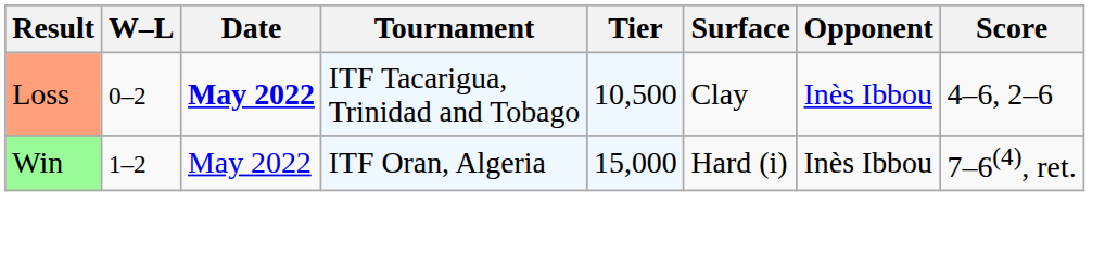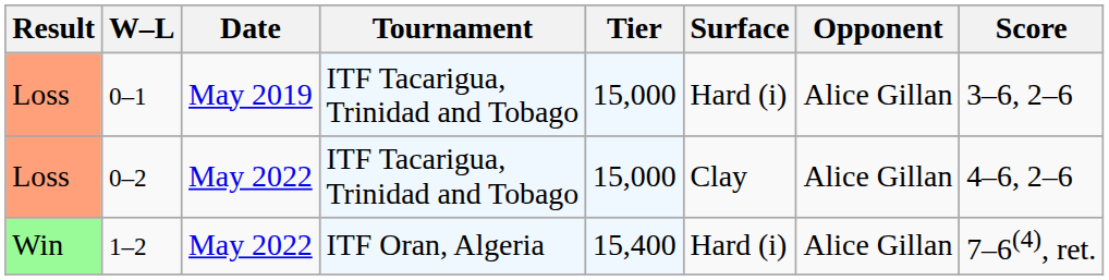+ row: Loss | 0–1 | May 2019 | ITF Tacarigua, Trinidad and Tobago | 15,000 | Hard (i) | Alice Gillan | 3–6, 2–6
0–2 | Date: bold -> normal
0–2 | Tier: 10,500 -> 15,000
0–2 | Opponent: Inès Ibbou -> Alice Gillan
1–2 | Tier: 15,000 -> 15,400
1–2 | Opponent: Inès Ibbou -> Alice Gillan
